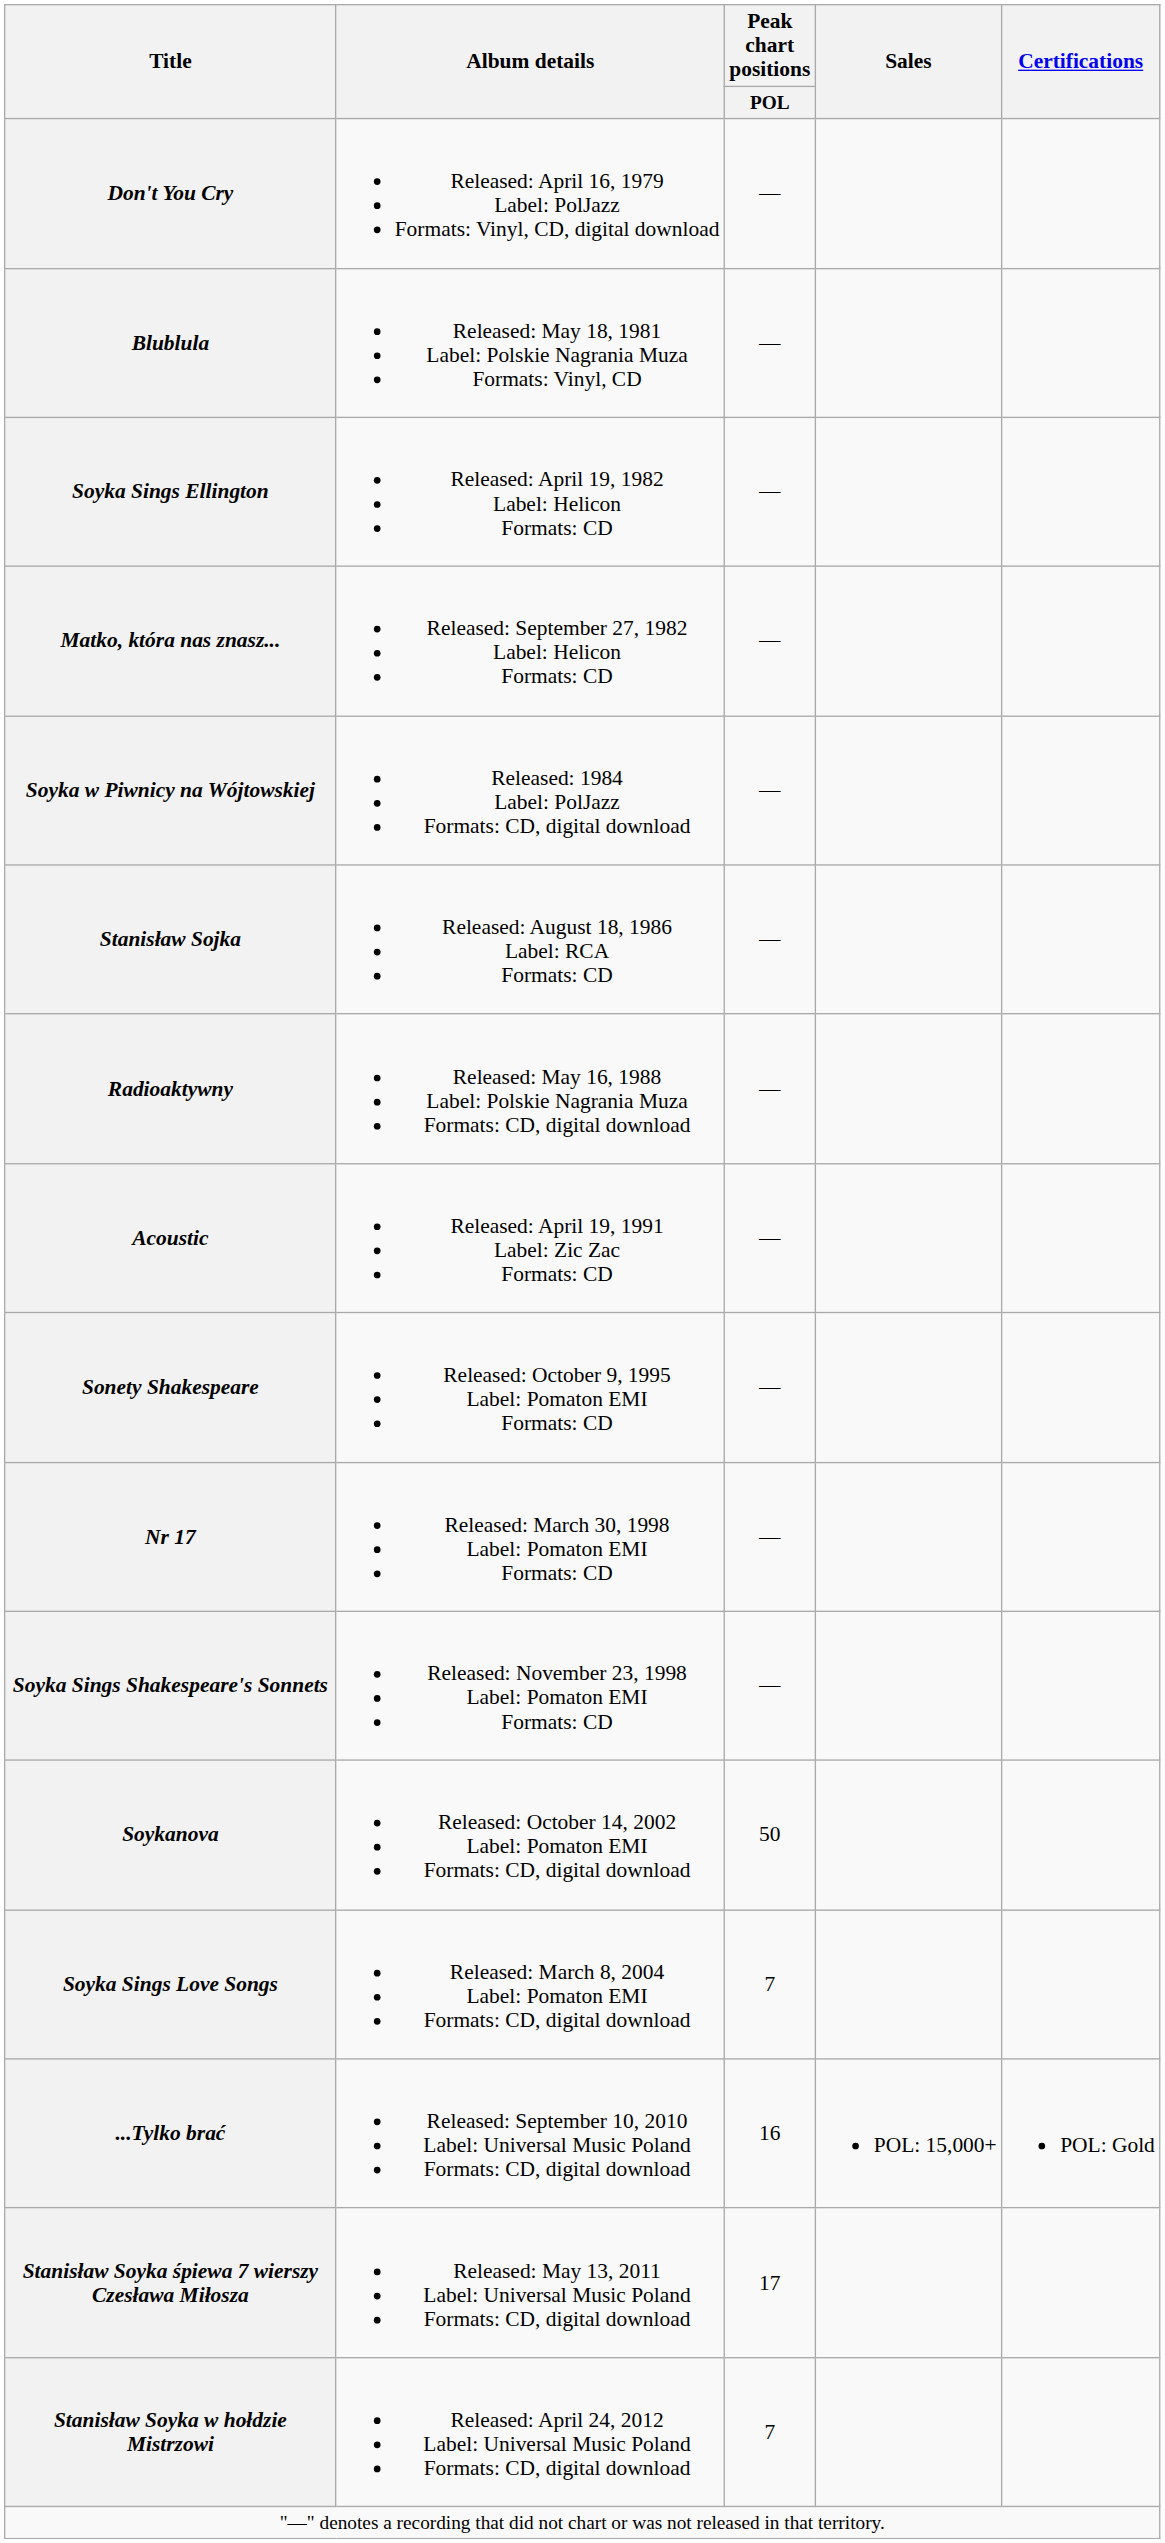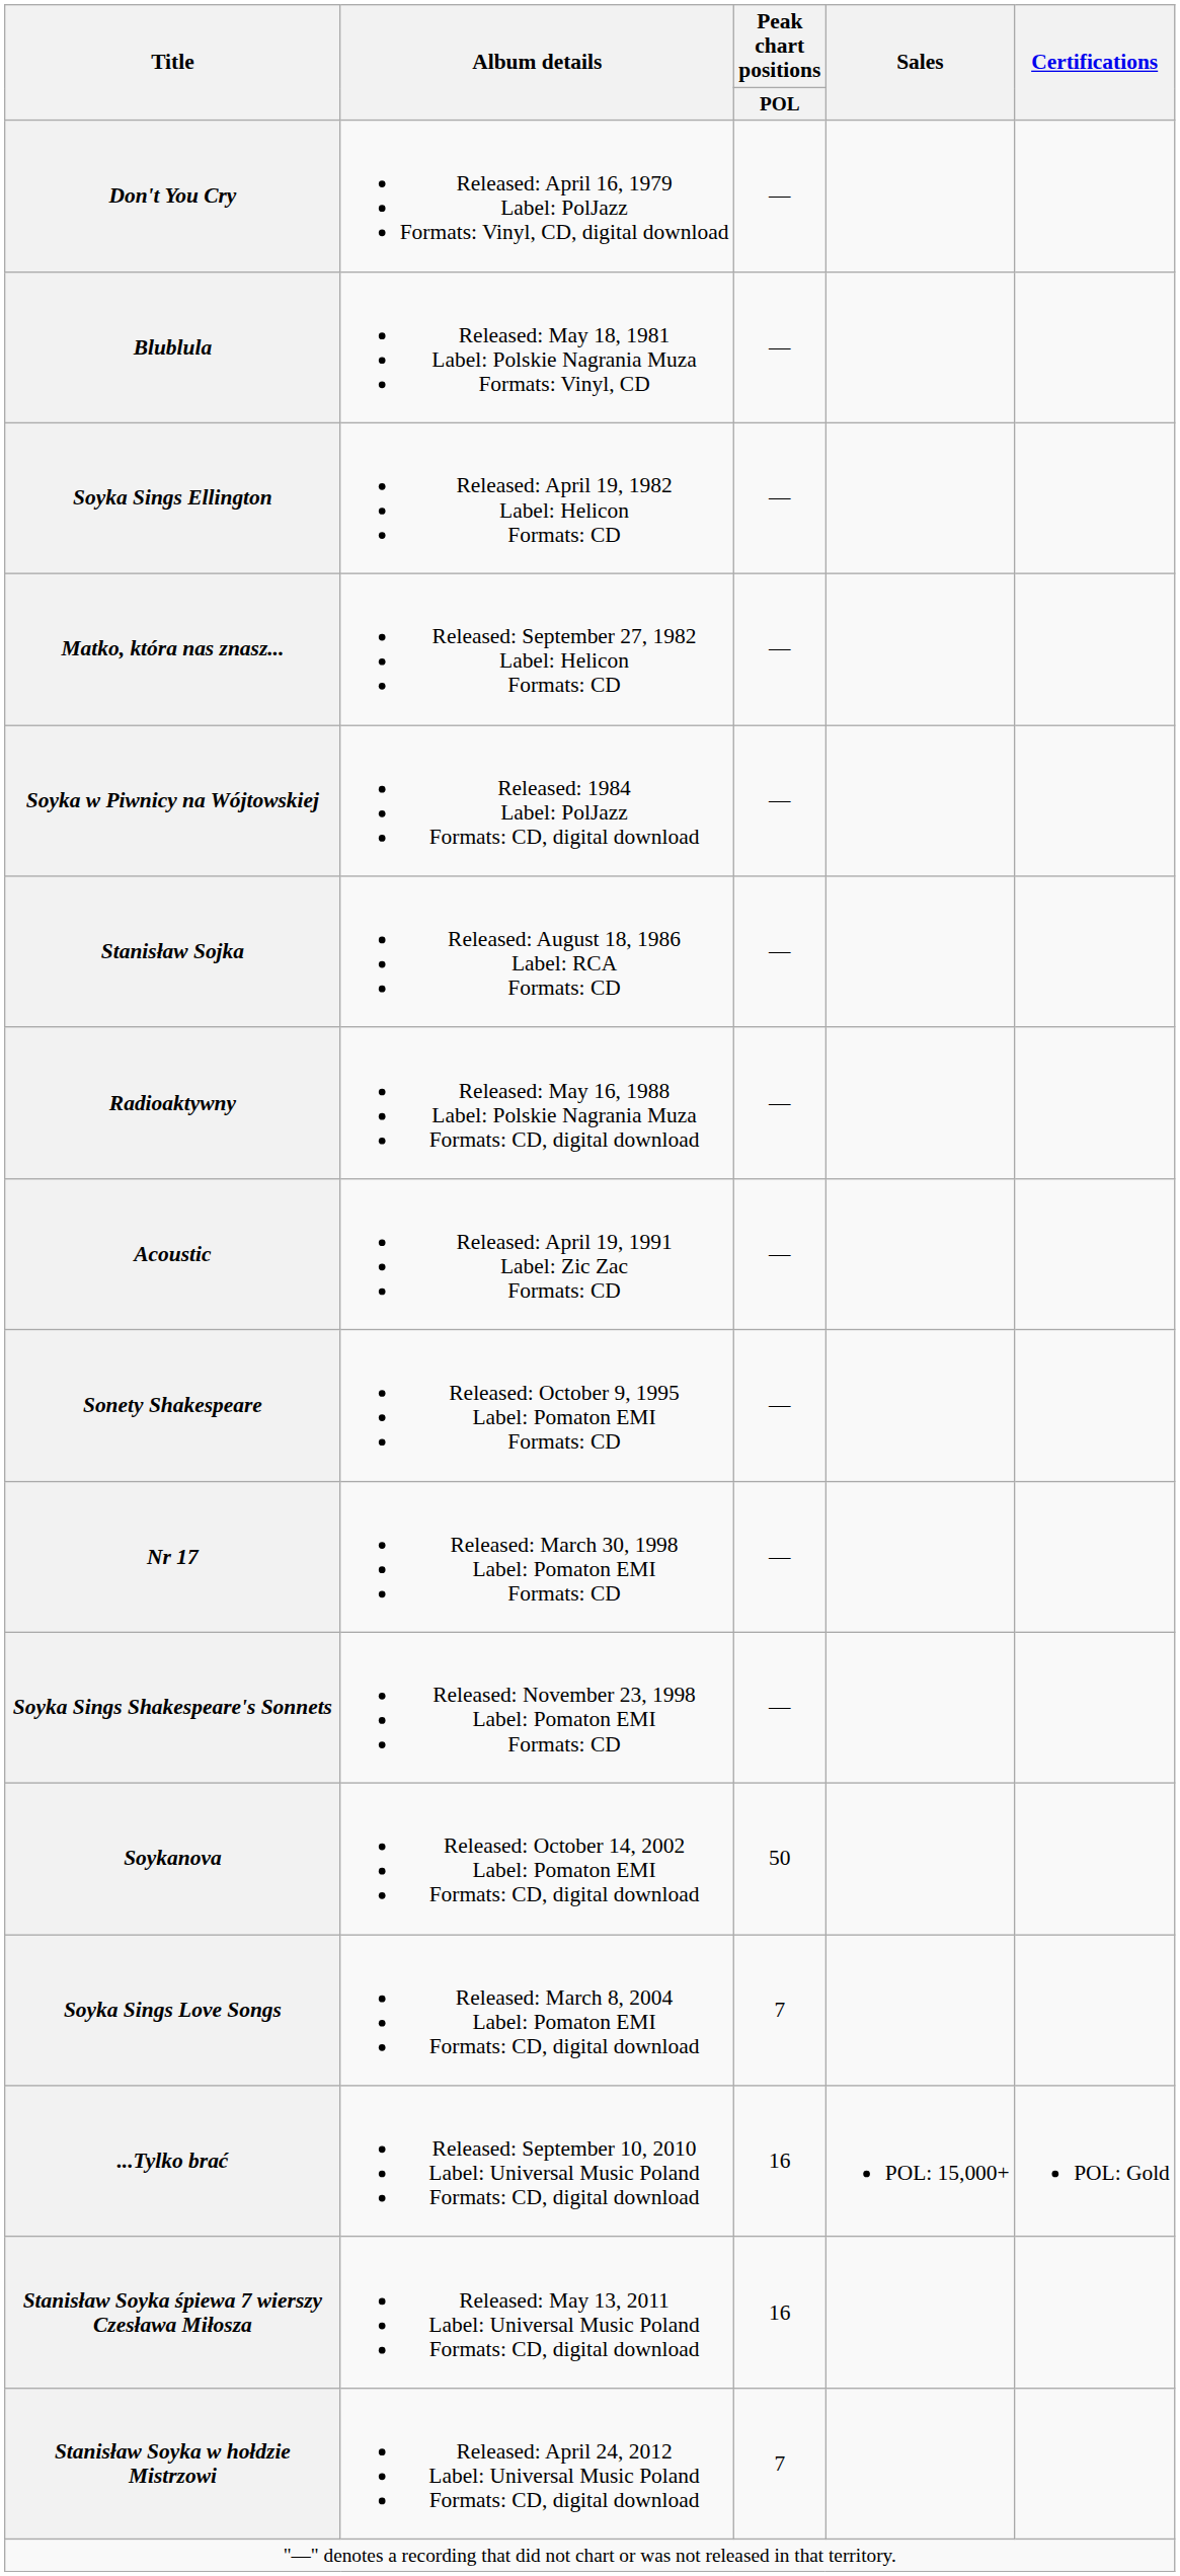Stanisław Soyka śpiewa 7 wierszy Czesława Miłosza | Peak chart positions / POL: 17 -> 16
